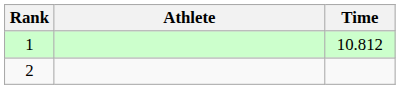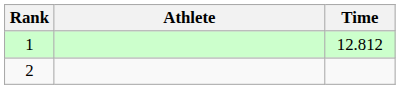1 | Time: 10.812 -> 12.812
